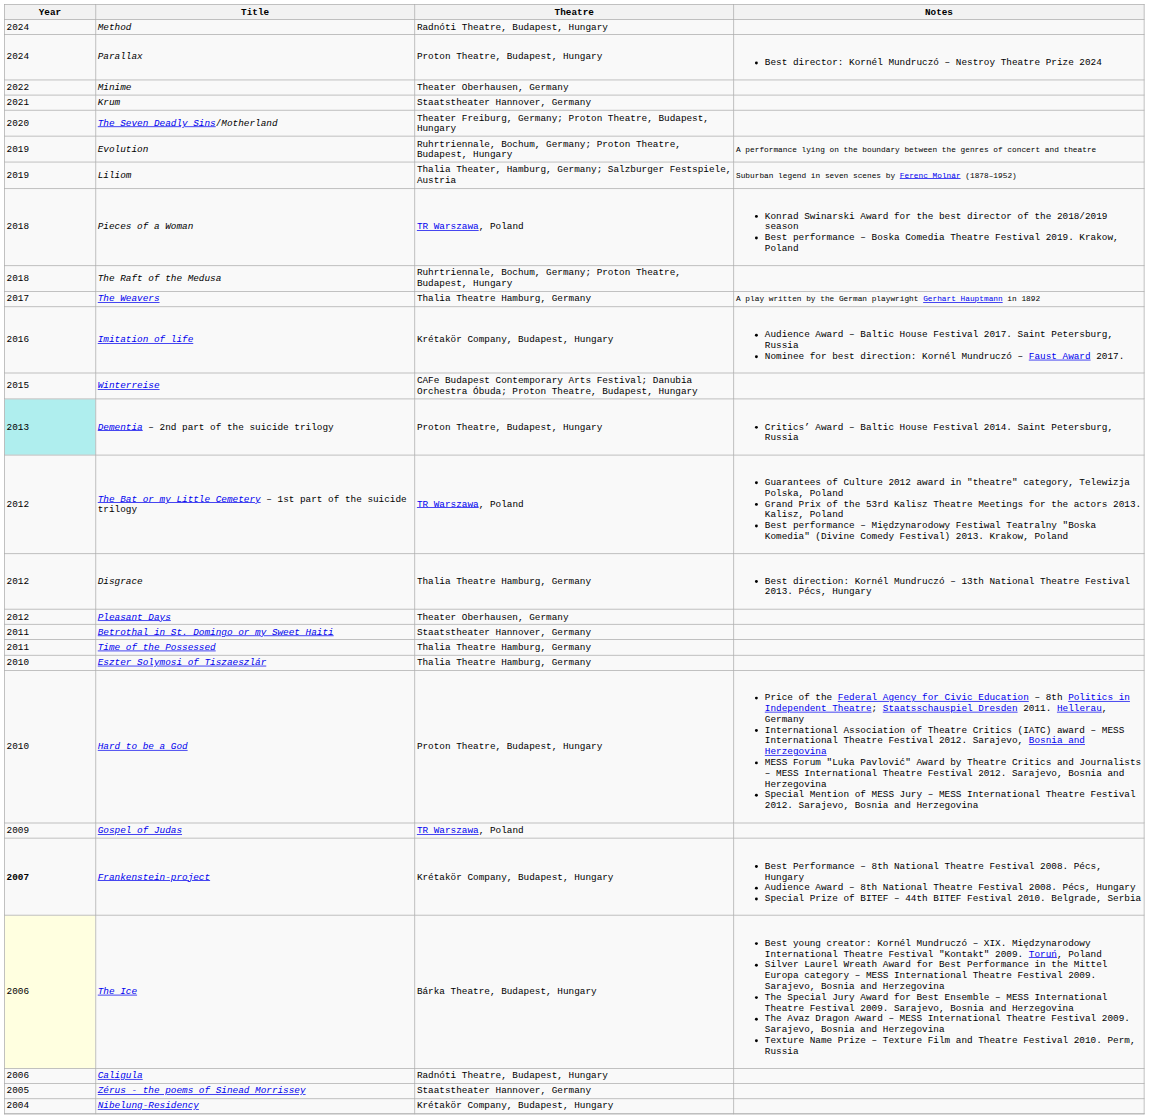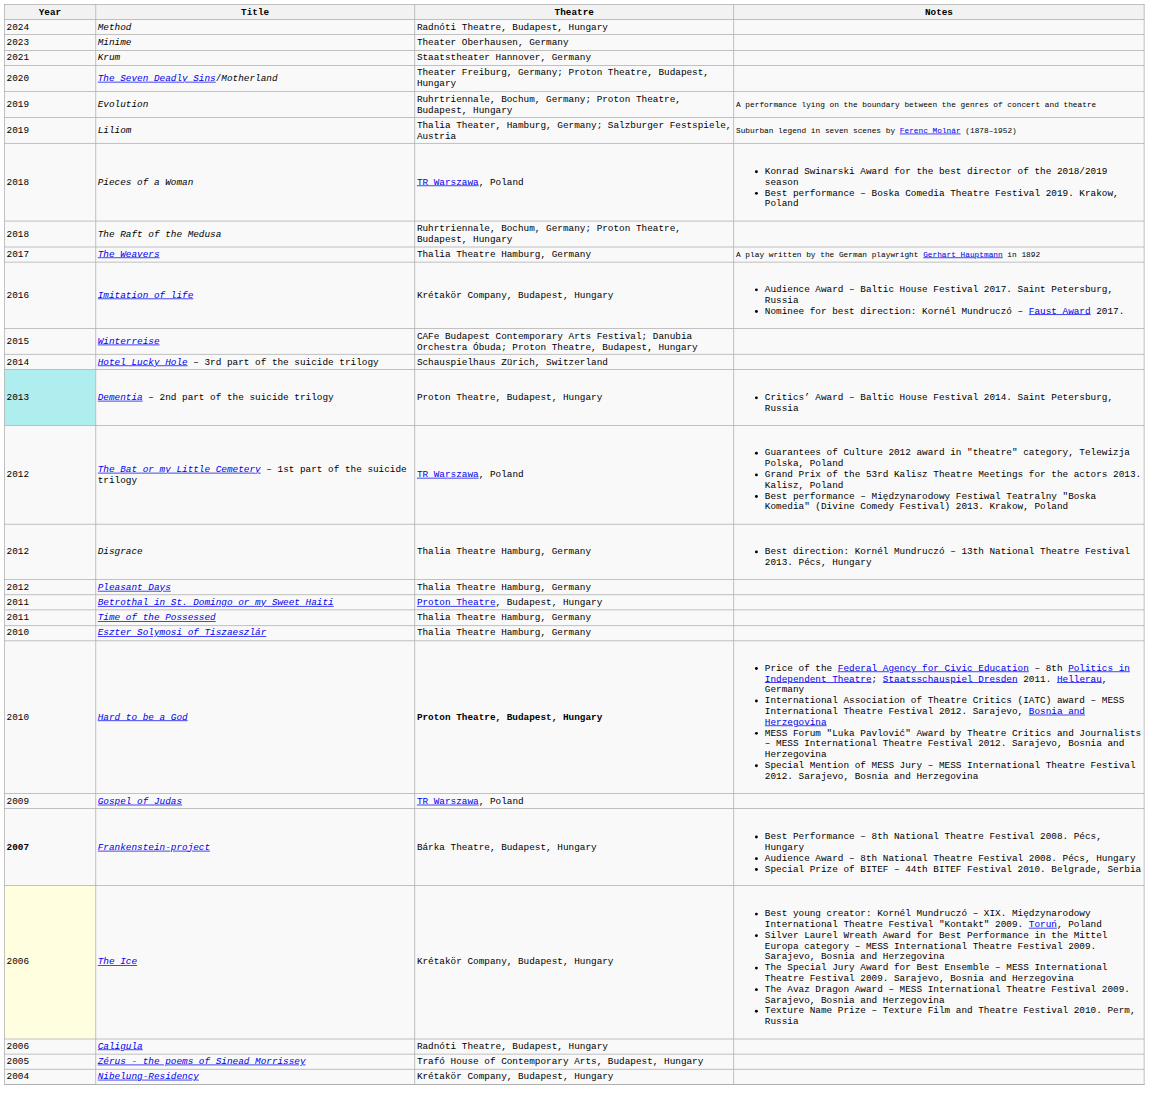- row: 2024 | Parallax | Proton Theatre, Budapest, Hungary | Best director: Kornél Mundruczó – Nestroy Theatre Prize 2024
Minime | Year: 2022 -> 2023
+ row: 2014 | Hotel Lucky Hole – 3rd part of the suicide trilogy | Schauspielhaus Zürich, Switzerland
Pleasant Days | Theatre: Theater Oberhausen, Germany -> Thalia Theatre Hamburg, Germany
Betrothal in St. Domingo or my Sweet Haiti | Theatre: Staatstheater Hannover, Germany -> Proton Theatre, Budapest, Hungary
Hard to be a God | Theatre: normal -> bold
Frankenstein-project | Theatre: Krétakör Company, Budapest, Hungary -> Bárka Theatre, Budapest, Hungary
The Ice | Theatre: Bárka Theatre, Budapest, Hungary -> Krétakör Company, Budapest, Hungary
Zérus - the poems of Sinead Morrissey | Theatre: Staatstheater Hannover, Germany -> Trafó House of Contemporary Arts, Budapest, Hungary
